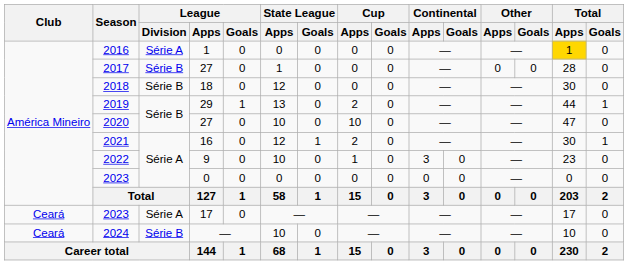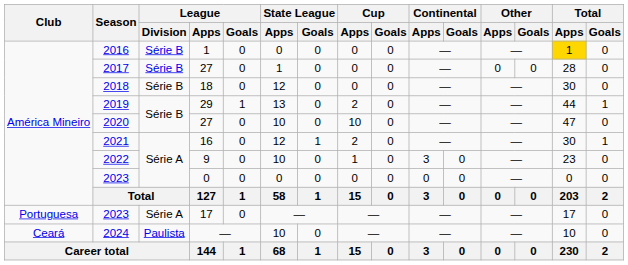2016 | League / Division: Série A -> Série B
2023 / 17 | Club: Ceará -> Portuguesa
2024 | League / Division: Série B -> Paulista
